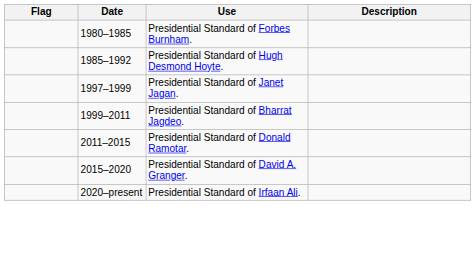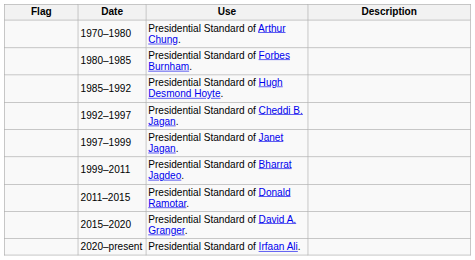+ row: 1970–1980 | Presidential Standard of Arthur Chung.
+ row: 1992–1997 | Presidential Standard of Cheddi B. Jagan.
